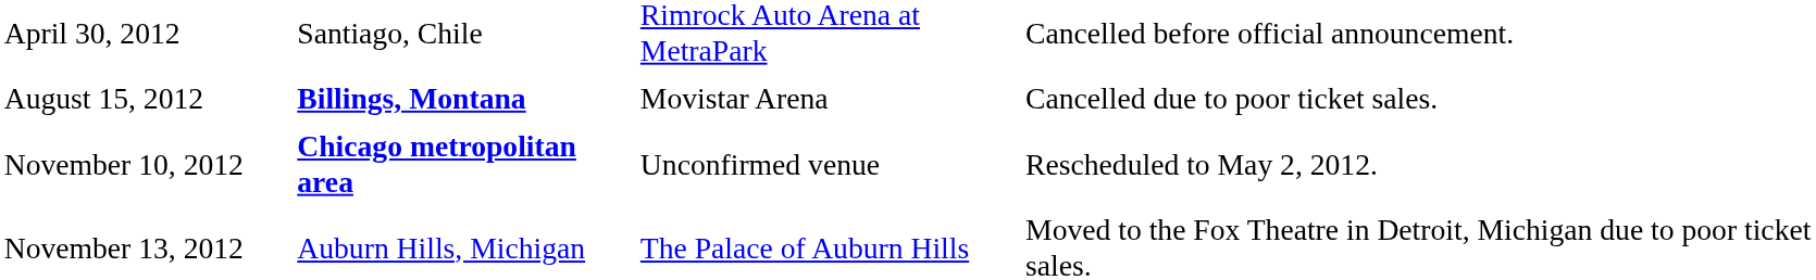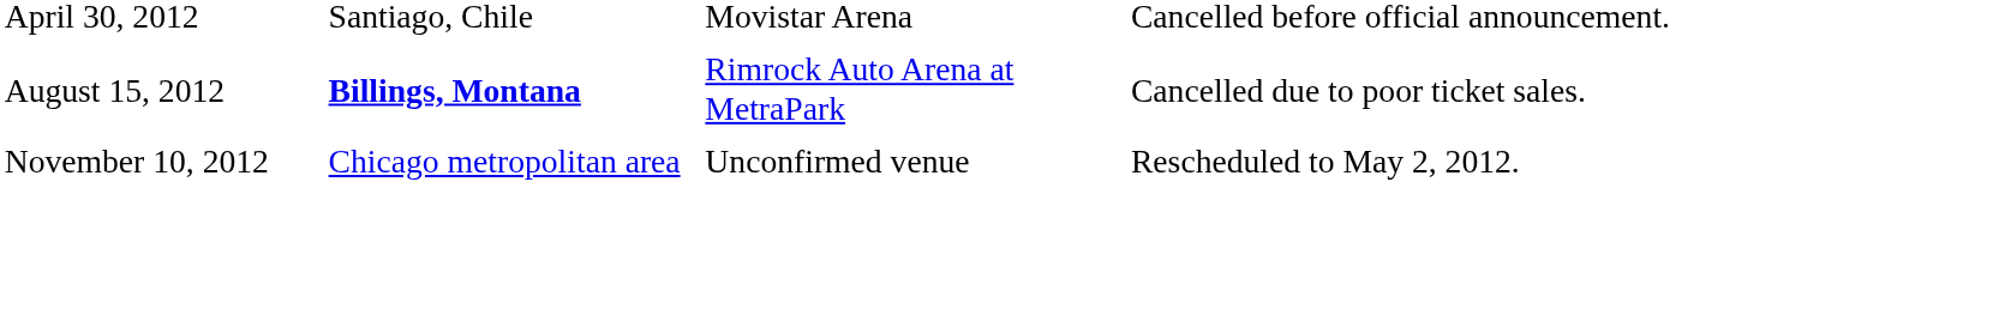April 30, 2012 | column 3: Rimrock Auto Arena at MetraPark -> Movistar Arena
August 15, 2012 | column 3: Movistar Arena -> Rimrock Auto Arena at MetraPark
November 10, 2012 | column 2: bold -> normal
- row: November 13, 2012 | Auburn Hills, Michigan | The Palace of Auburn Hills | Moved to the Fox Theatre in Detroit, Michigan due to poor ticket sales.
